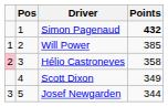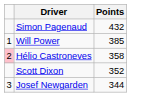- column: Pos | 1 | 2 | 3 | 4 | 5
Simon Pagenaud | Points: bold -> normal
Scott Dixon | Points: 349 -> 352
